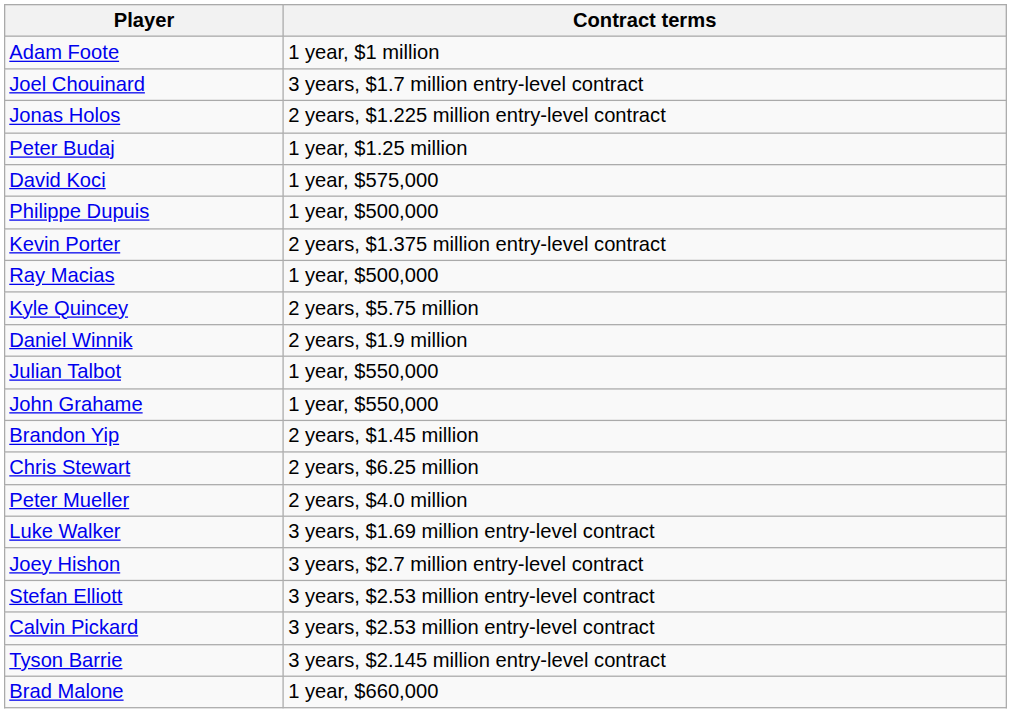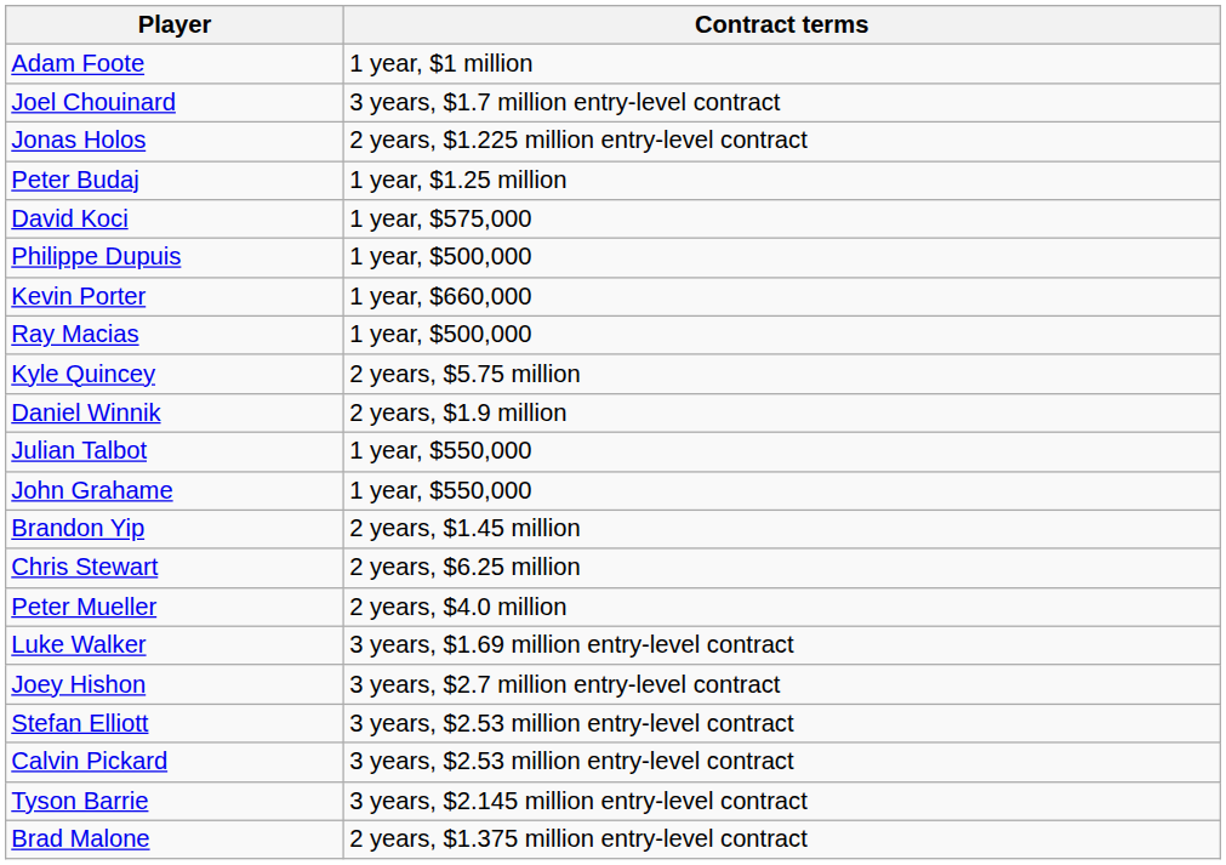Kevin Porter | Contract terms: 2 years, $1.375 million entry-level contract -> 1 year, $660,000
Brad Malone | Contract terms: 1 year, $660,000 -> 2 years, $1.375 million entry-level contract
